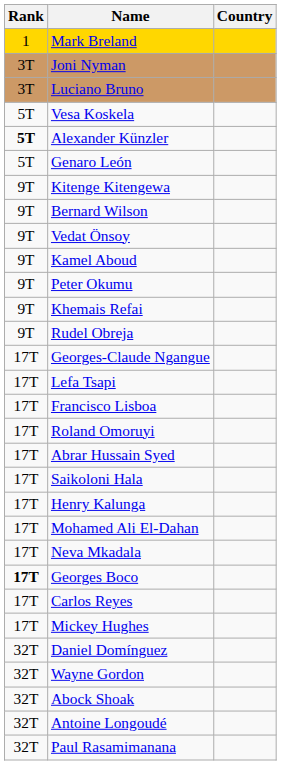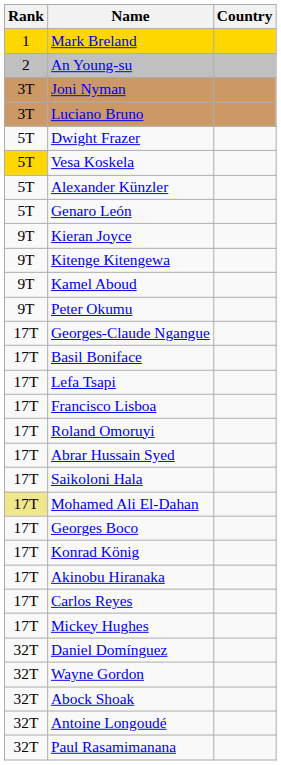+ row: 2 | An Young-su
+ row: 5T | Dwight Frazer
Vesa Koskela | Rank: no background -> gold background
Alexander Künzler | Rank: bold -> normal
+ row: 9T | Kieran Joyce
- row: 9T | Bernard Wilson
- row: 9T | Vedat Önsoy
- row: 9T | Khemais Refai
- row: 9T | Rudel Obreja
+ row: 17T | Basil Boniface
- row: 17T | Henry Kalunga
Mohamed Ali El-Dahan | Rank: no background -> khaki background
- row: 17T | Neva Mkadala
Georges Boco | Rank: bold -> normal
+ row: 17T | Konrad König
+ row: 17T | Akinobu Hiranaka
